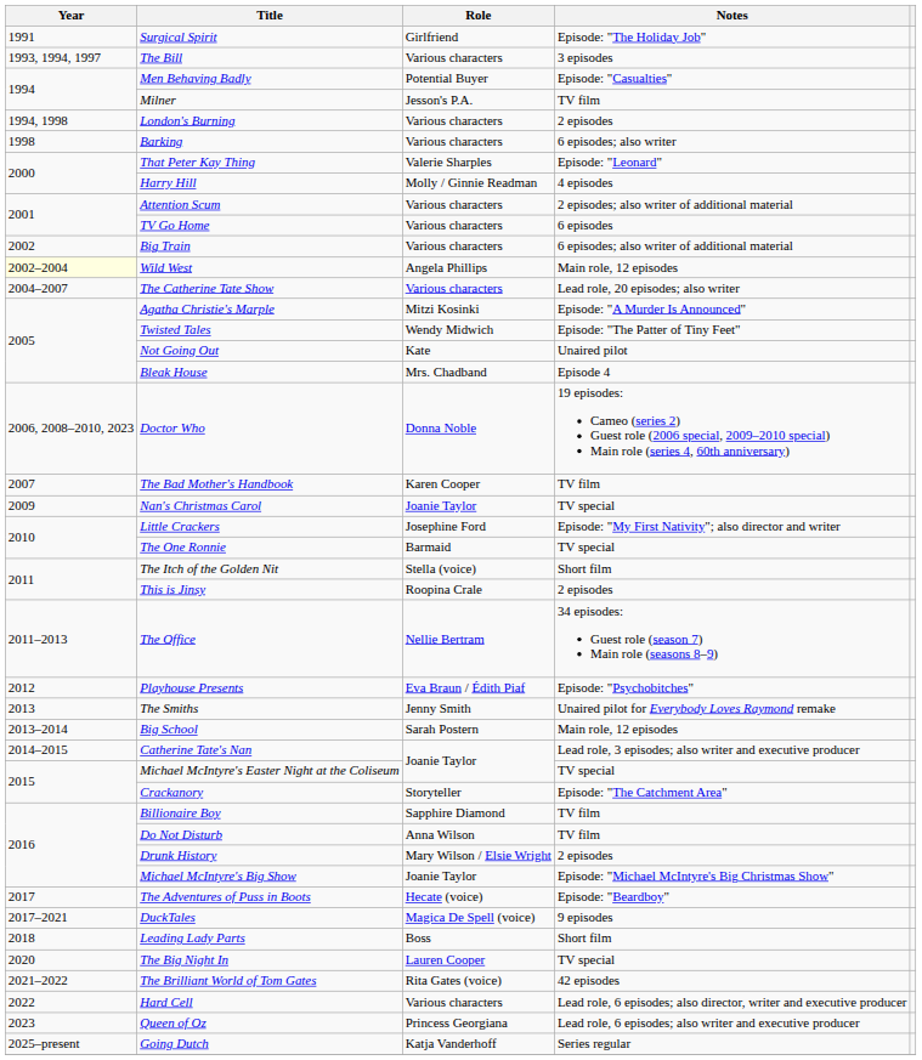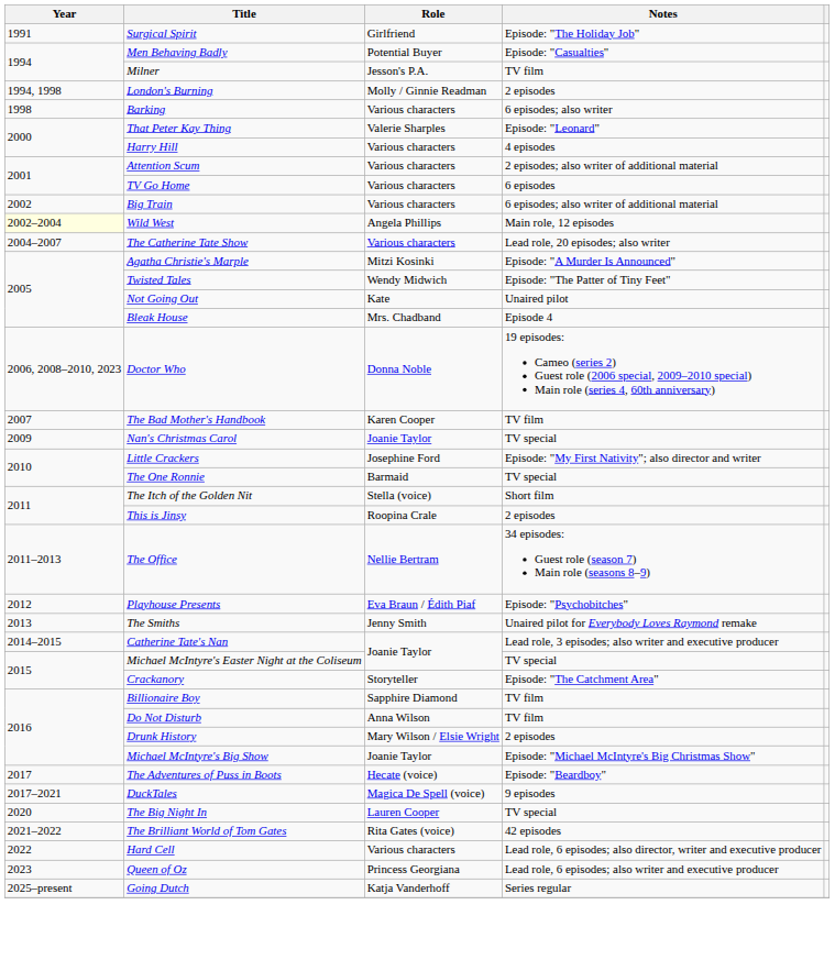- row: 1993, 1994, 1997 | The Bill | Various characters | 3 episodes
London's Burning | Role: Various characters -> Molly / Ginnie Readman
Harry Hill | Role: Molly / Ginnie Readman -> Various characters
- row: 2013–2014 | Big School | Sarah Postern | Main role, 12 episodes
- row: 2018 | Leading Lady Parts | Boss | Short film
